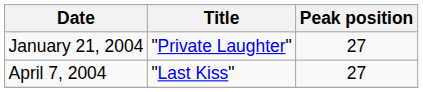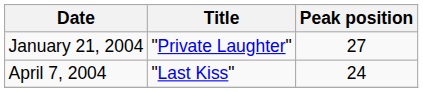April 7, 2004 | Peak position: 27 -> 24
